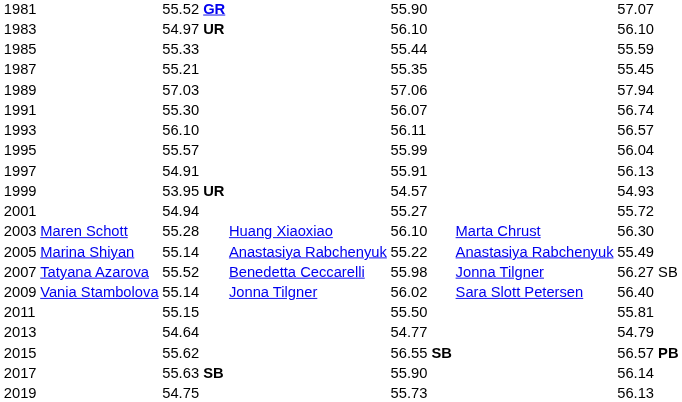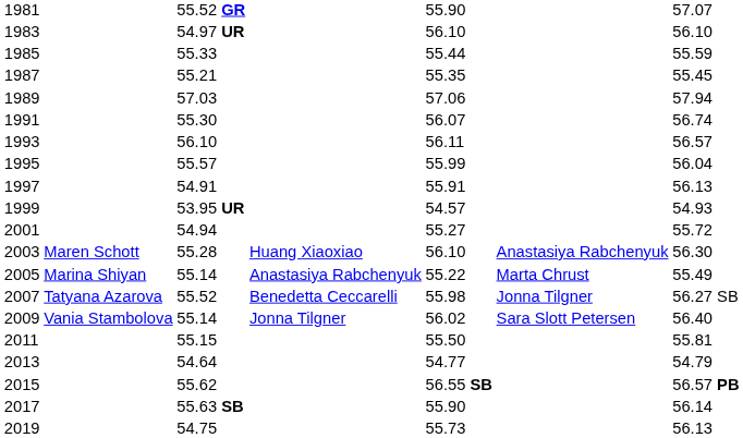2003 | column 6: Marta Chrust -> Anastasiya Rabchenyuk
2005 | column 6: Anastasiya Rabchenyuk -> Marta Chrust
